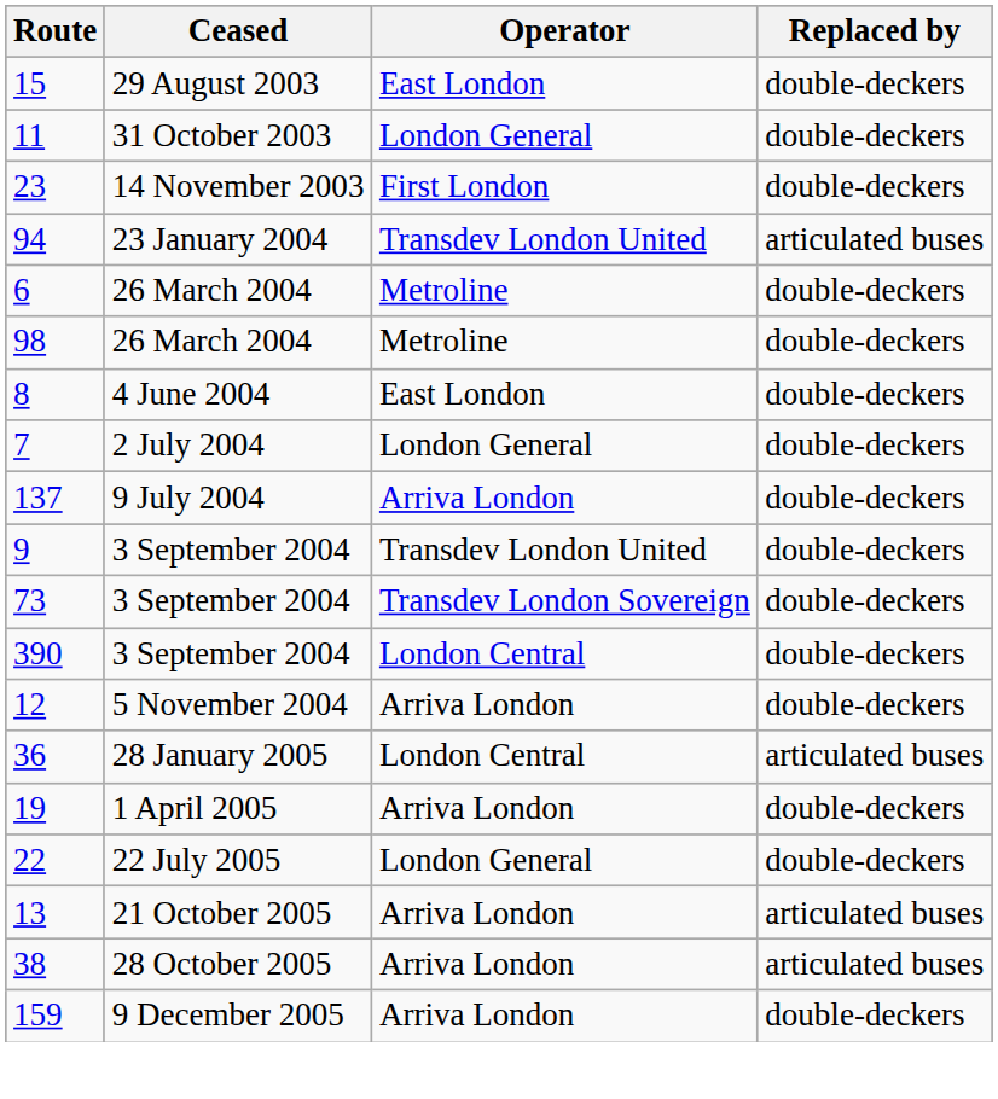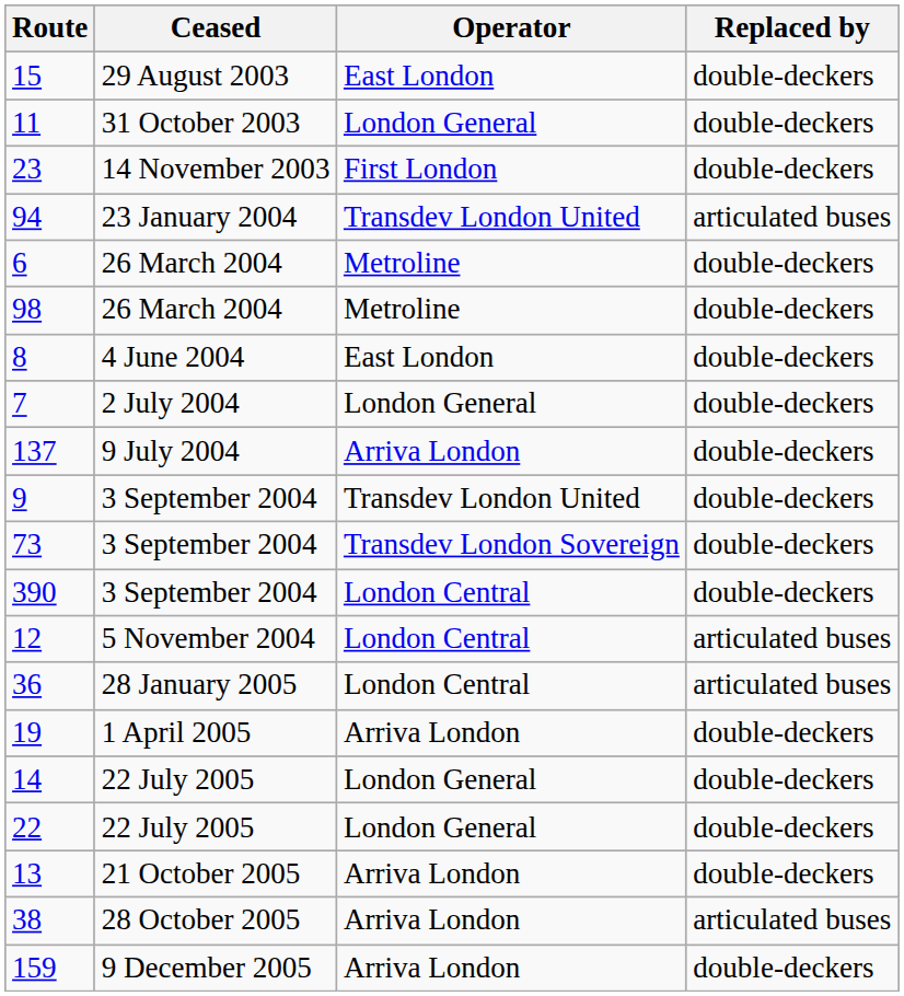12 | Operator: Arriva London -> London Central
12 | Replaced by: double-deckers -> articulated buses
+ row: 14 | 22 July 2005 | London General | double-deckers
13 | Replaced by: articulated buses -> double-deckers
